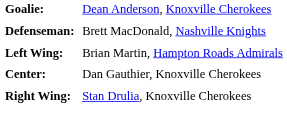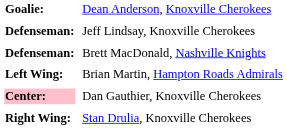+ row: Defenseman: | Jeff Lindsay, Knoxville Cherokees
Dan Gauthier, Knoxville Cherokees | column 1: no background -> pink background
